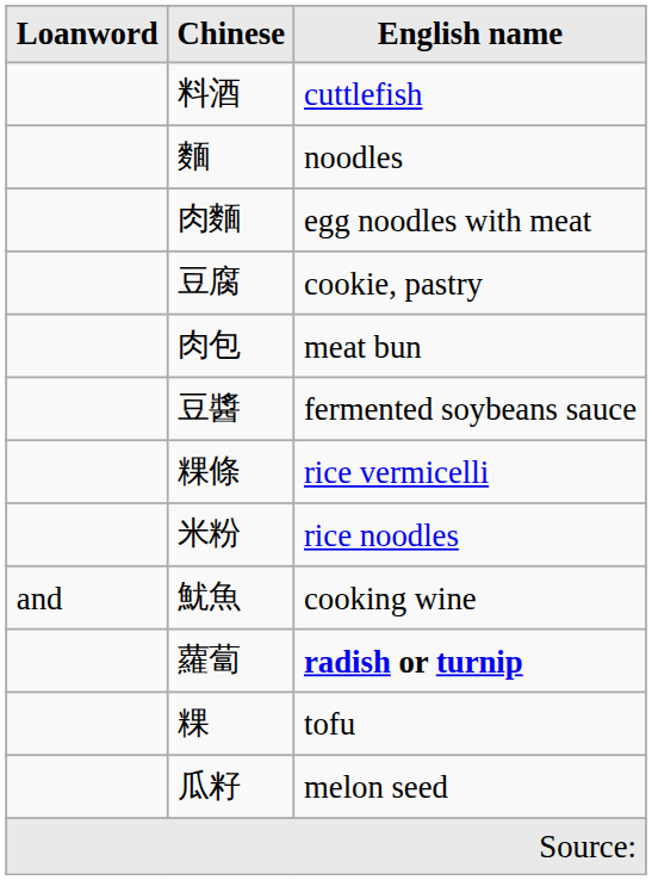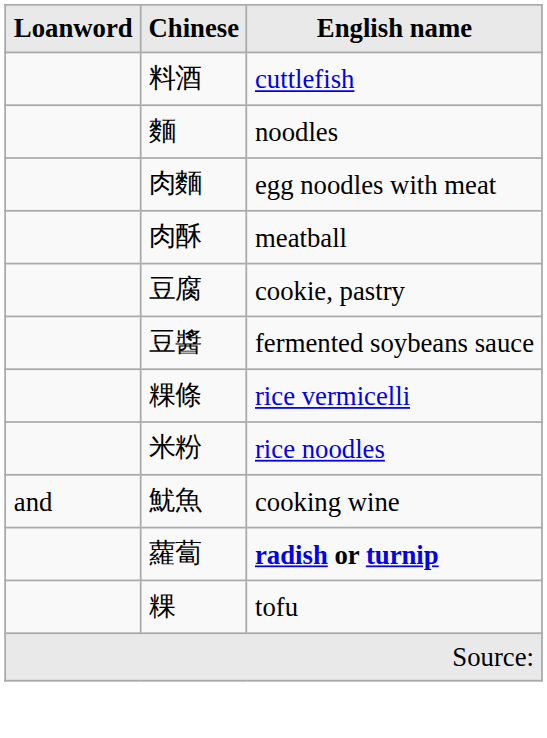+ row: 肉酥 | meatball
- row: 肉包 | meat bun
- row: 瓜籽 | melon seed
